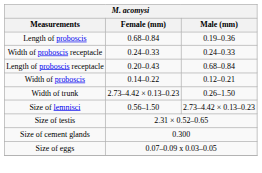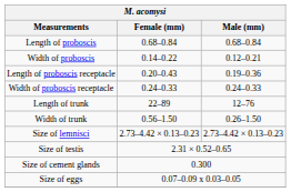Length of proboscis | Male (mm): 0.19–0.36 -> 0.68–0.84
rows swapped: Width of proboscis <-> Width of proboscis receptacle
Length of proboscis receptacle | Male (mm): 0.68–0.84 -> 0.19–0.36
+ row: Length of trunk | 22–89 | 12–76
Width of trunk | Female (mm): 2.73–4.42 × 0.13–0.23 -> 0.56–1.50
Size of lemnisci | Female (mm): 0.56–1.50 -> 2.73–4.42 × 0.13–0.23
